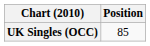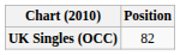UK Singles (OCC) | Position: 85 -> 82
